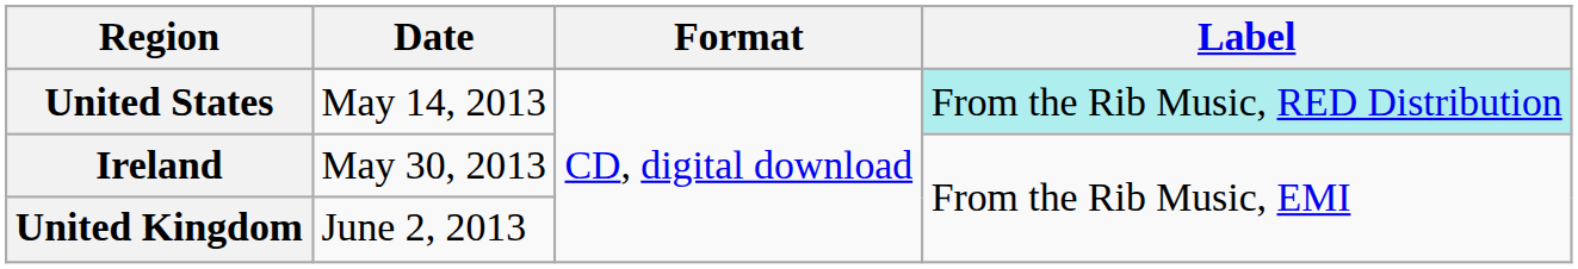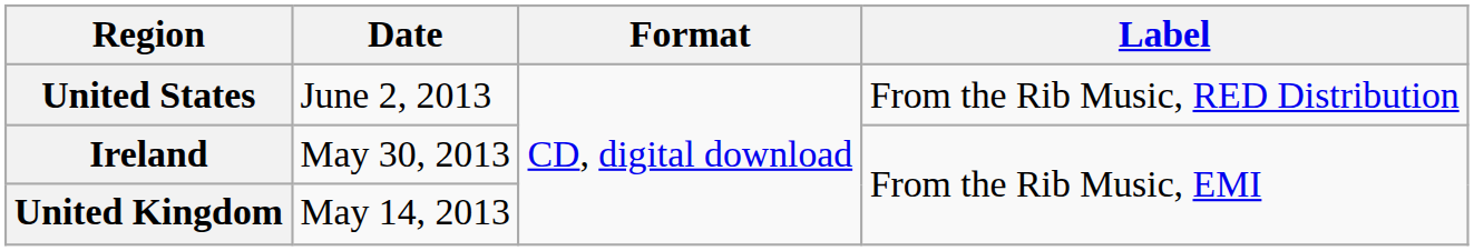United States | Date: May 14, 2013 -> June 2, 2013
United States | Label: paleturquoise background -> no background
United Kingdom | Date: June 2, 2013 -> May 14, 2013
